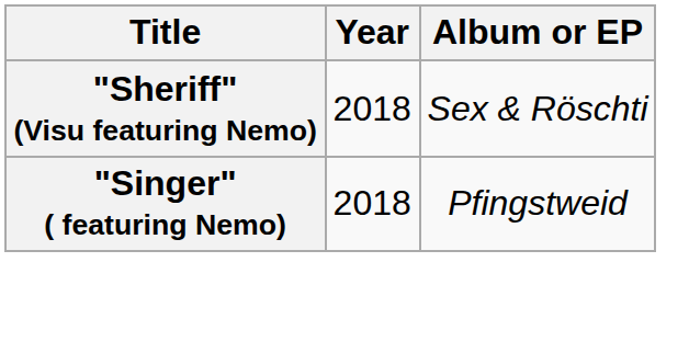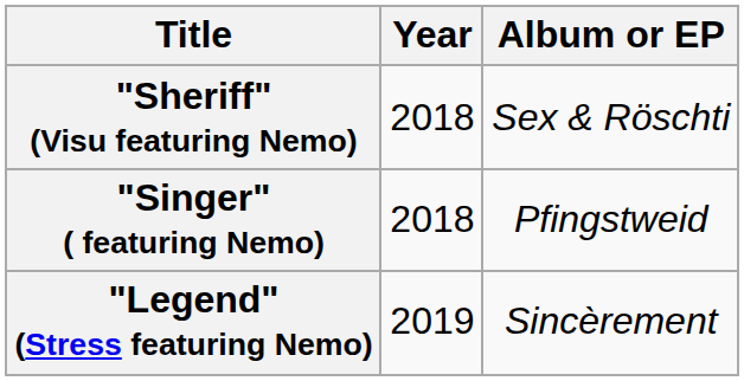+ row: "Legend" (Stress featuring Nemo) | 2019 | Sincèrement
